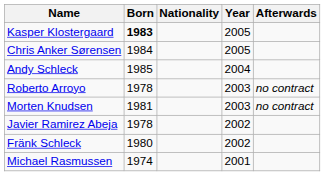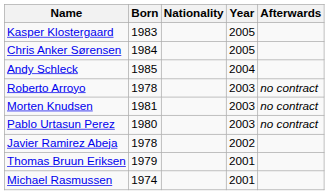Kasper Klostergaard | Born: bold -> normal
+ row: Pablo Urtasun Perez | 1980 | 2003 | no contract
- row: Fränk Schleck | 1980 | 2002
+ row: Thomas Bruun Eriksen | 1979 | 2001
